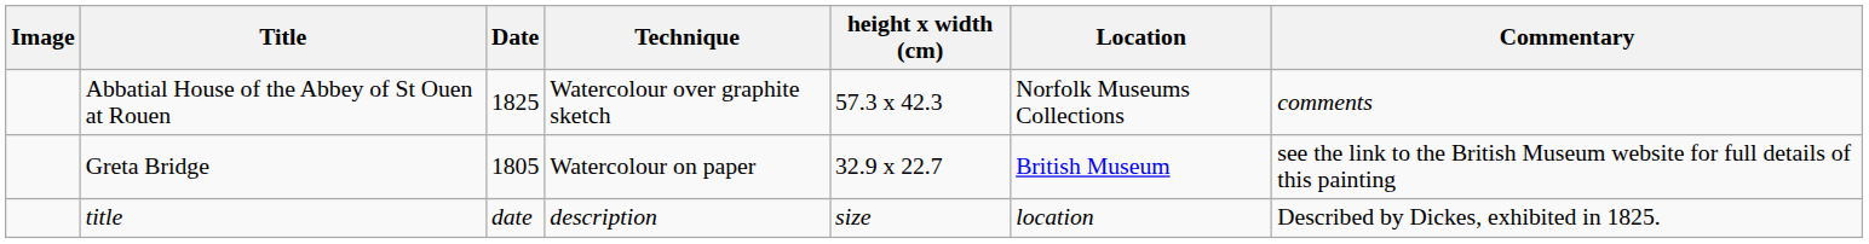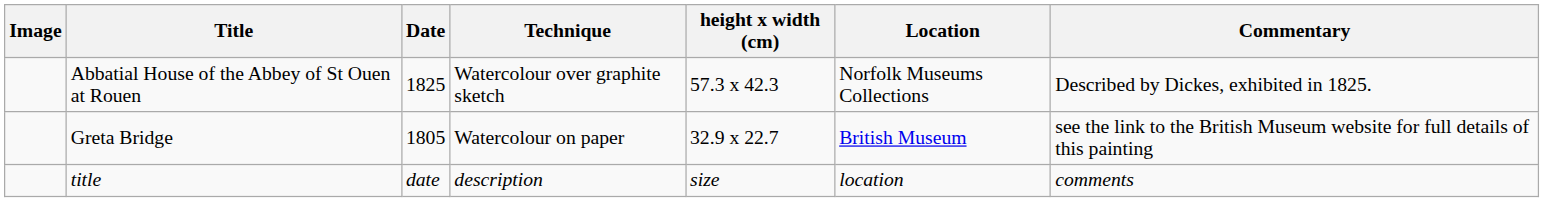Abbatial House of the Abbey of St Ouen at Rouen | Commentary: comments -> Described by Dickes, exhibited in 1825.
title | Commentary: Described by Dickes, exhibited in 1825. -> comments
